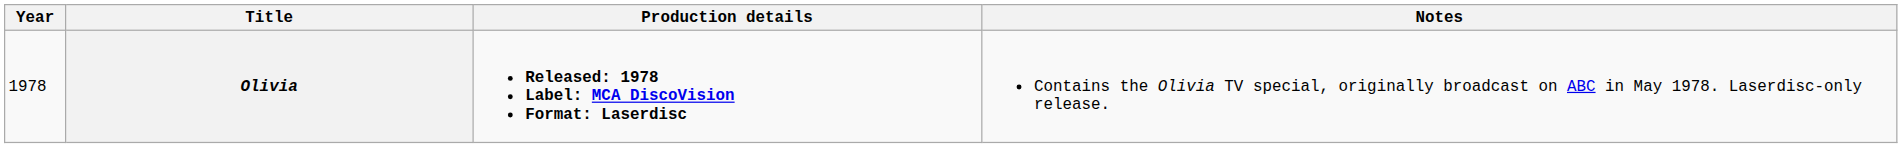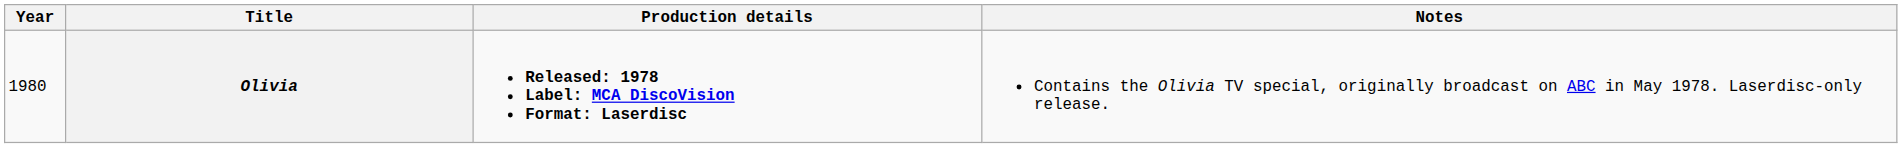Olivia | Year: 1978 -> 1980
